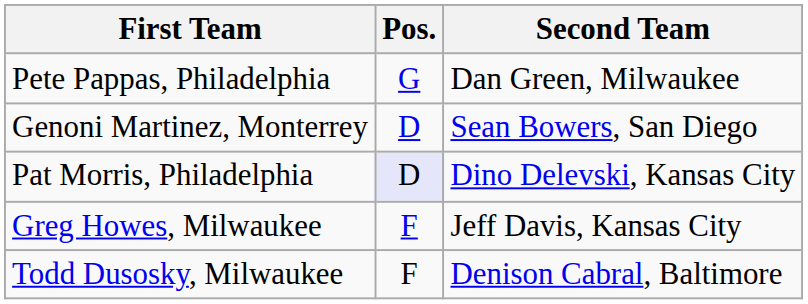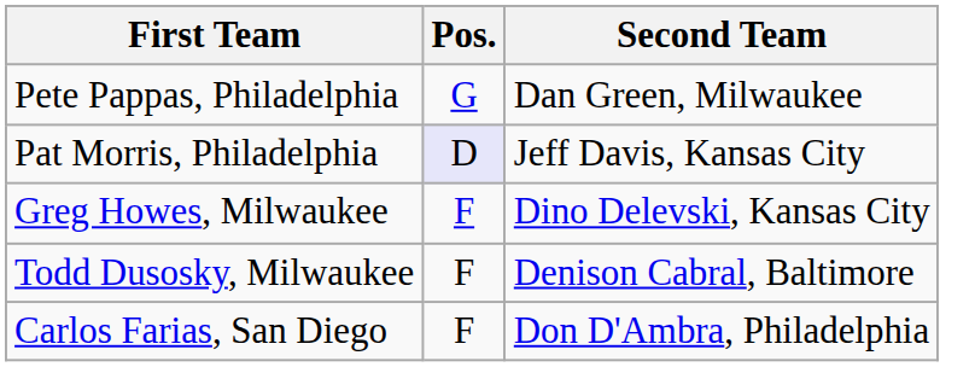- row: Genoni Martinez, Monterrey | D | Sean Bowers, San Diego
Pat Morris, Philadelphia | Second Team: Dino Delevski, Kansas City -> Jeff Davis, Kansas City
Greg Howes, Milwaukee | Second Team: Jeff Davis, Kansas City -> Dino Delevski, Kansas City
+ row: Carlos Farias, San Diego | F | Don D'Ambra, Philadelphia
